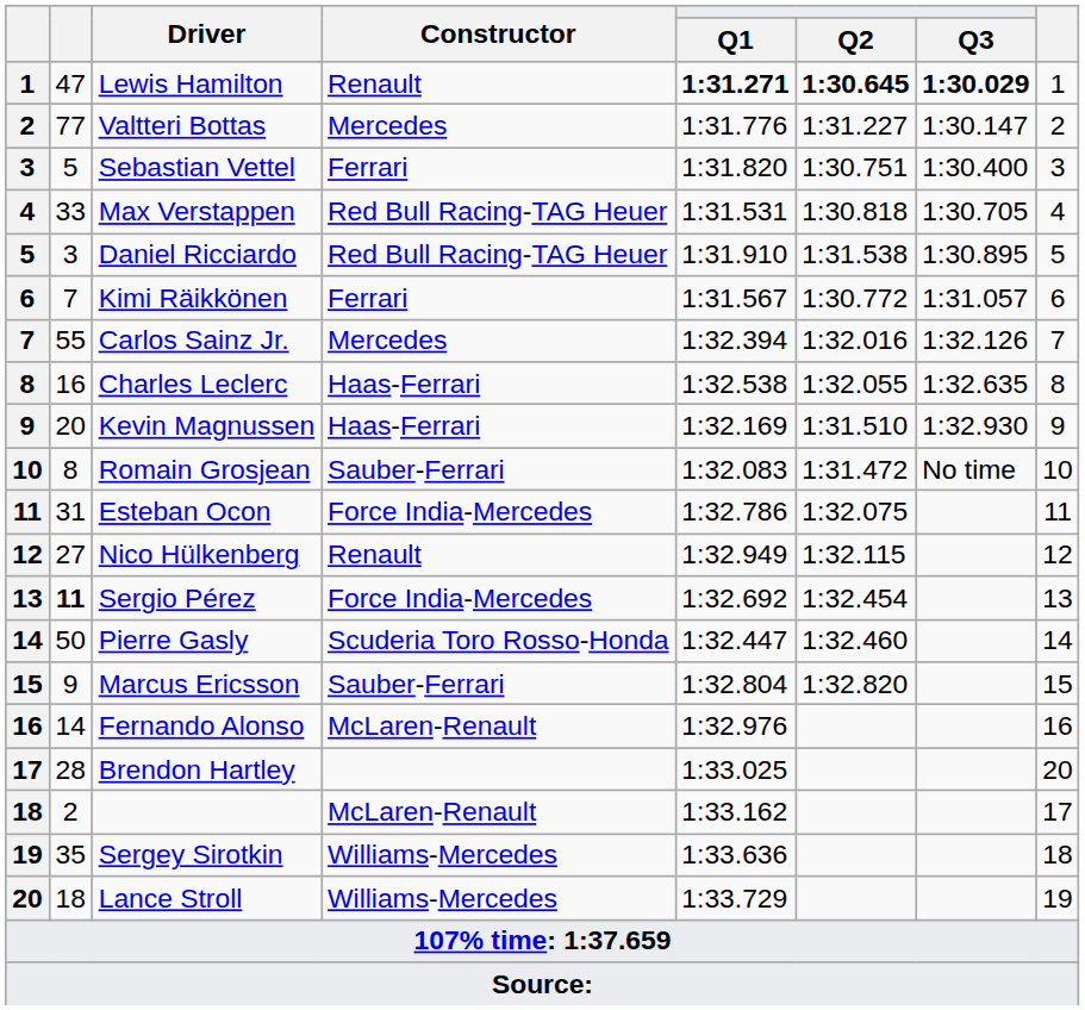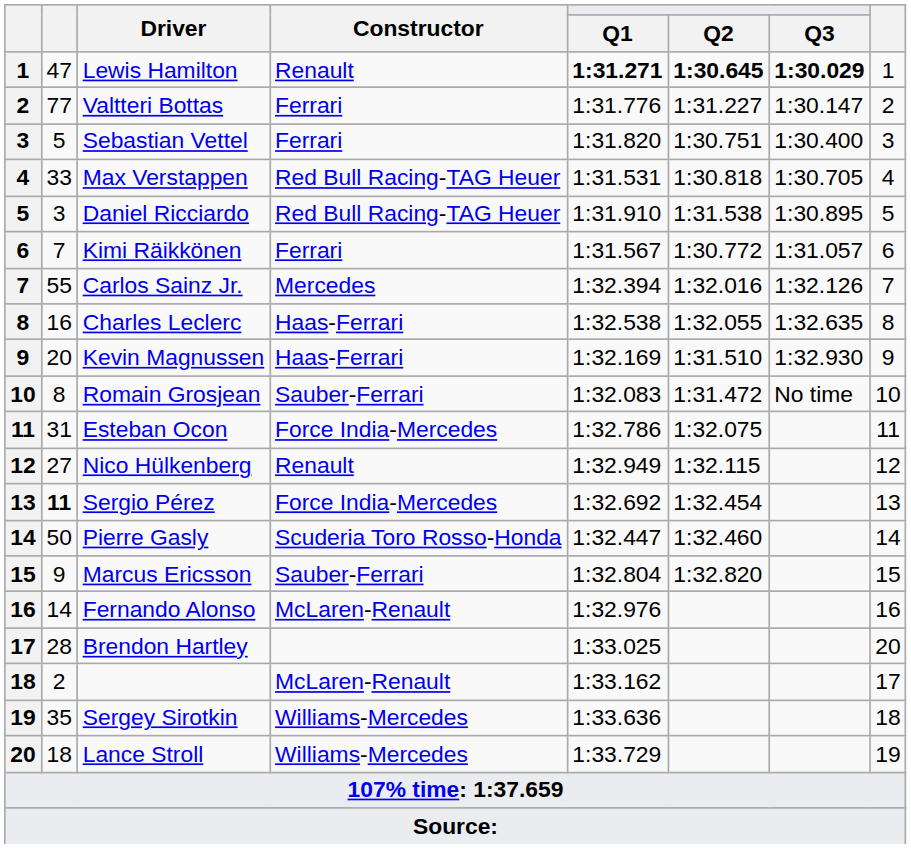Valtteri Bottas | Constructor: Mercedes -> Ferrari
